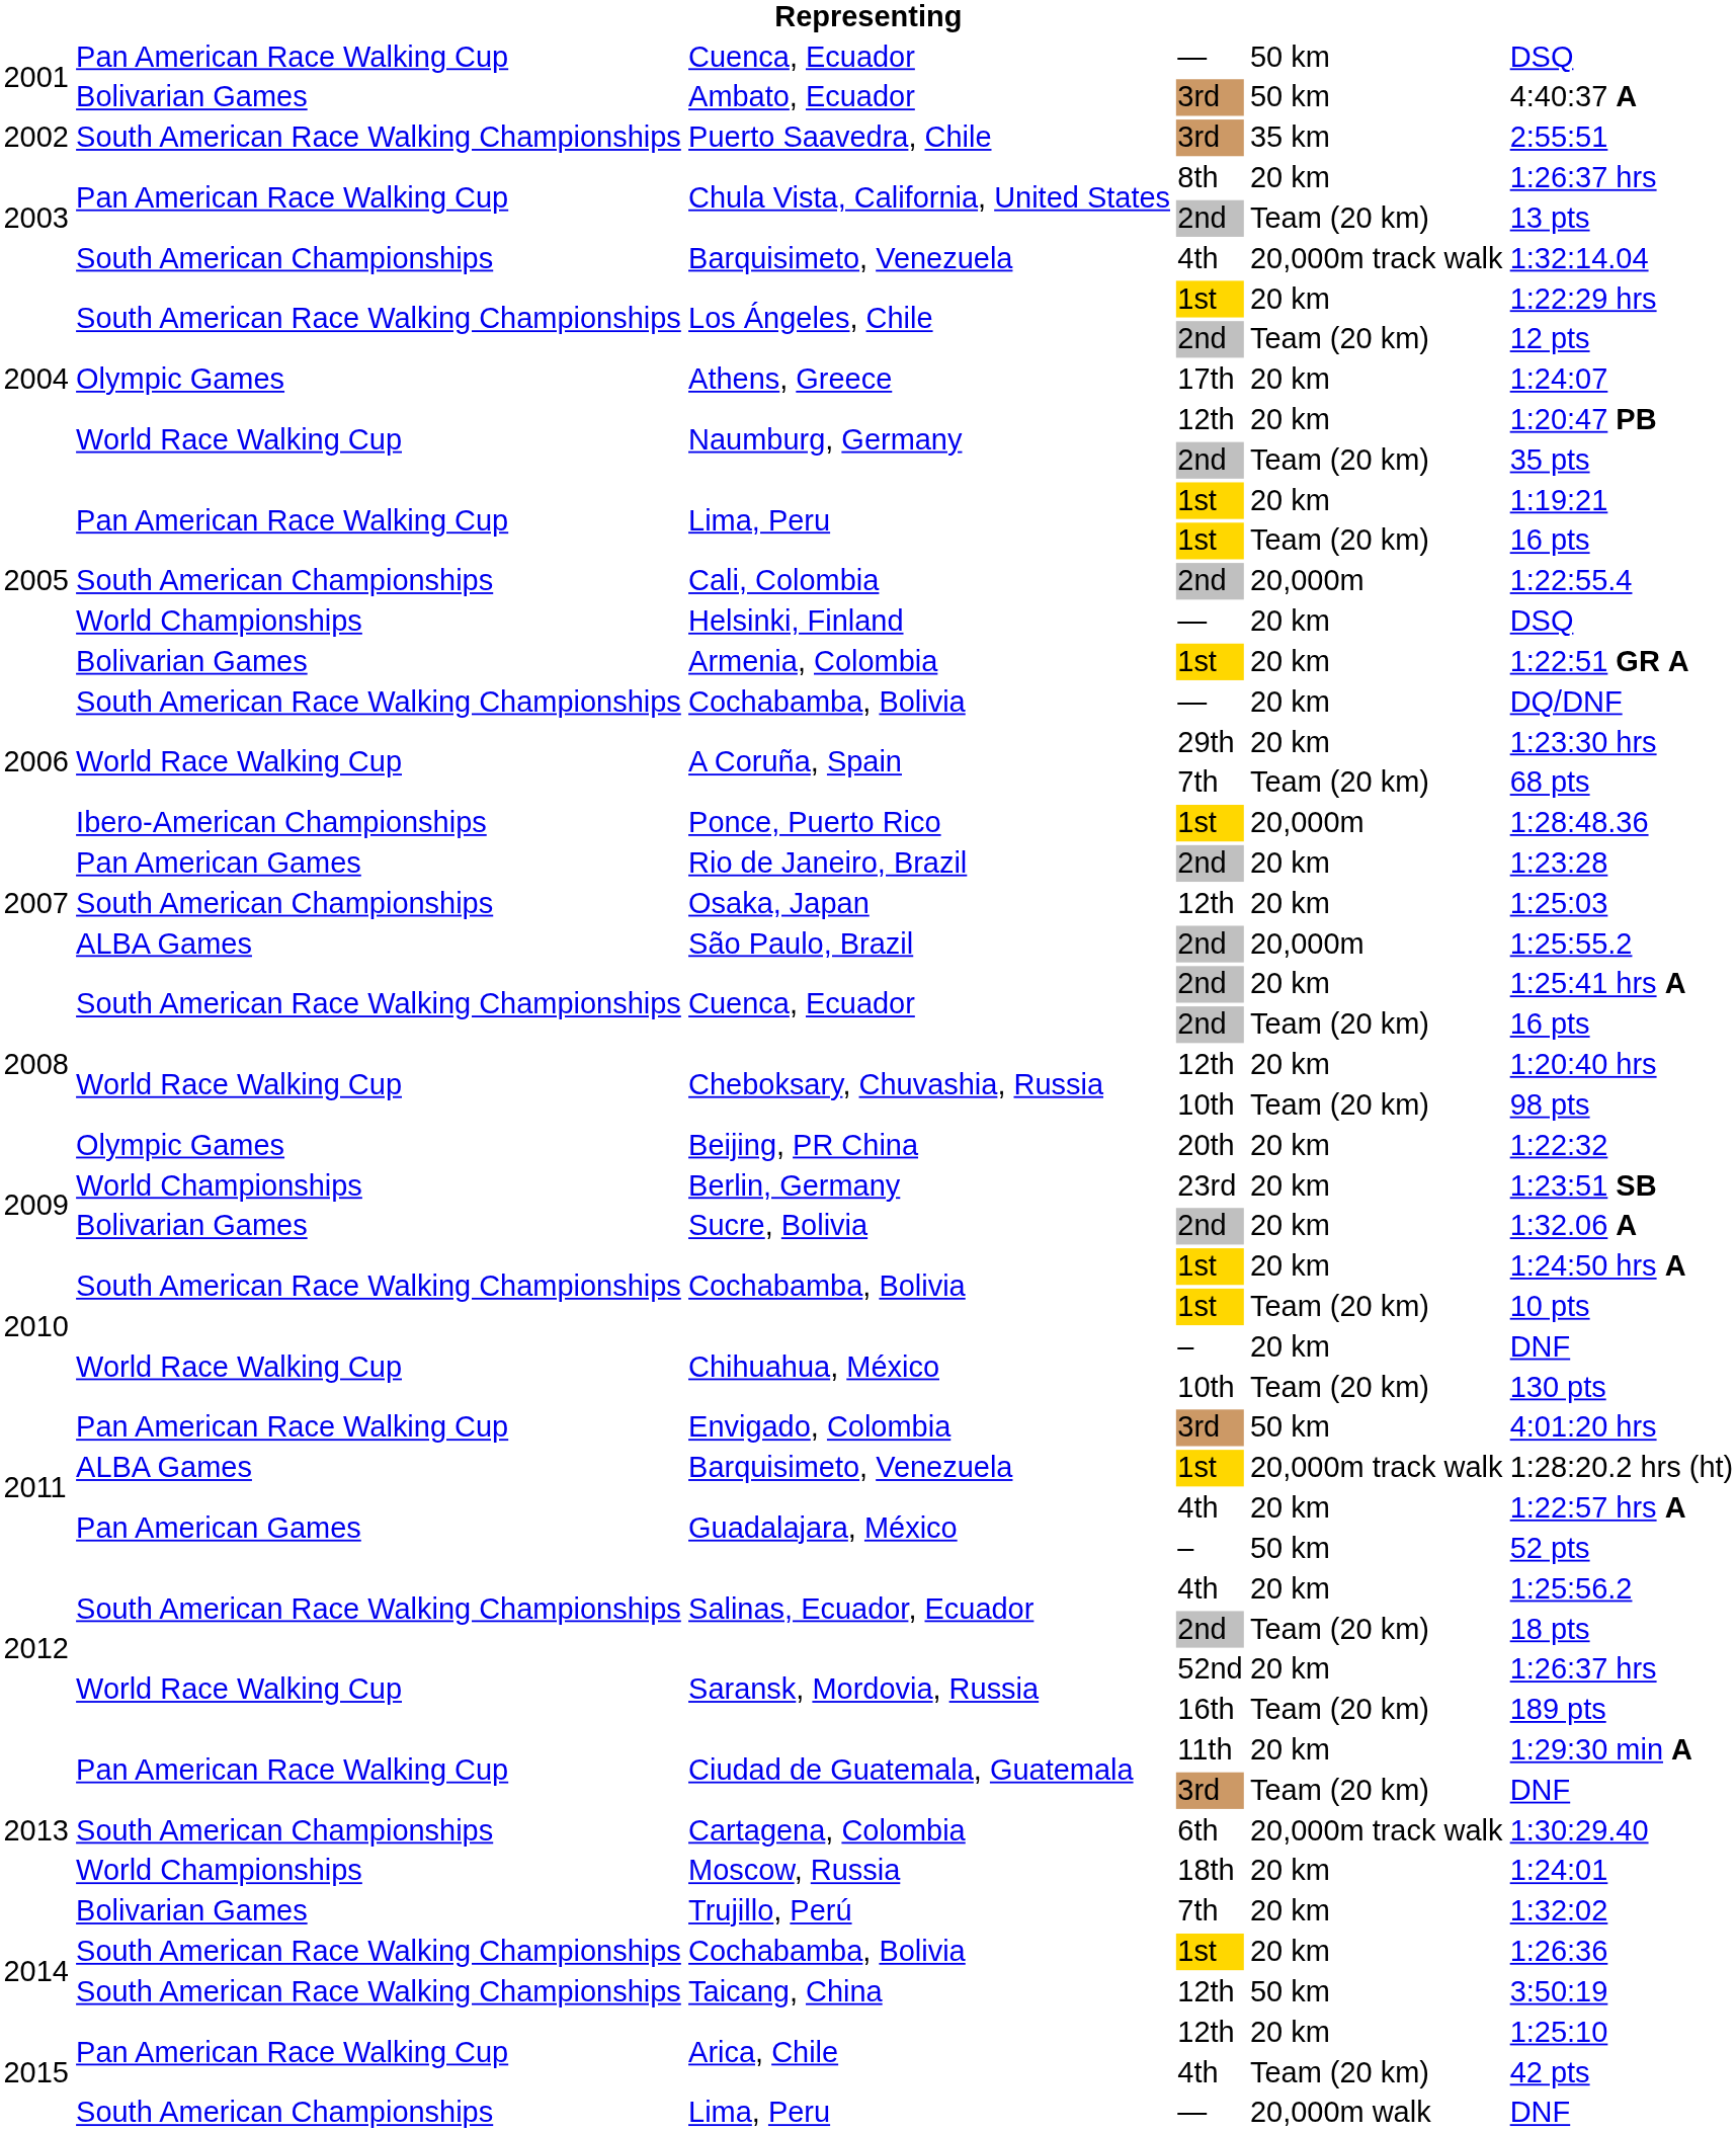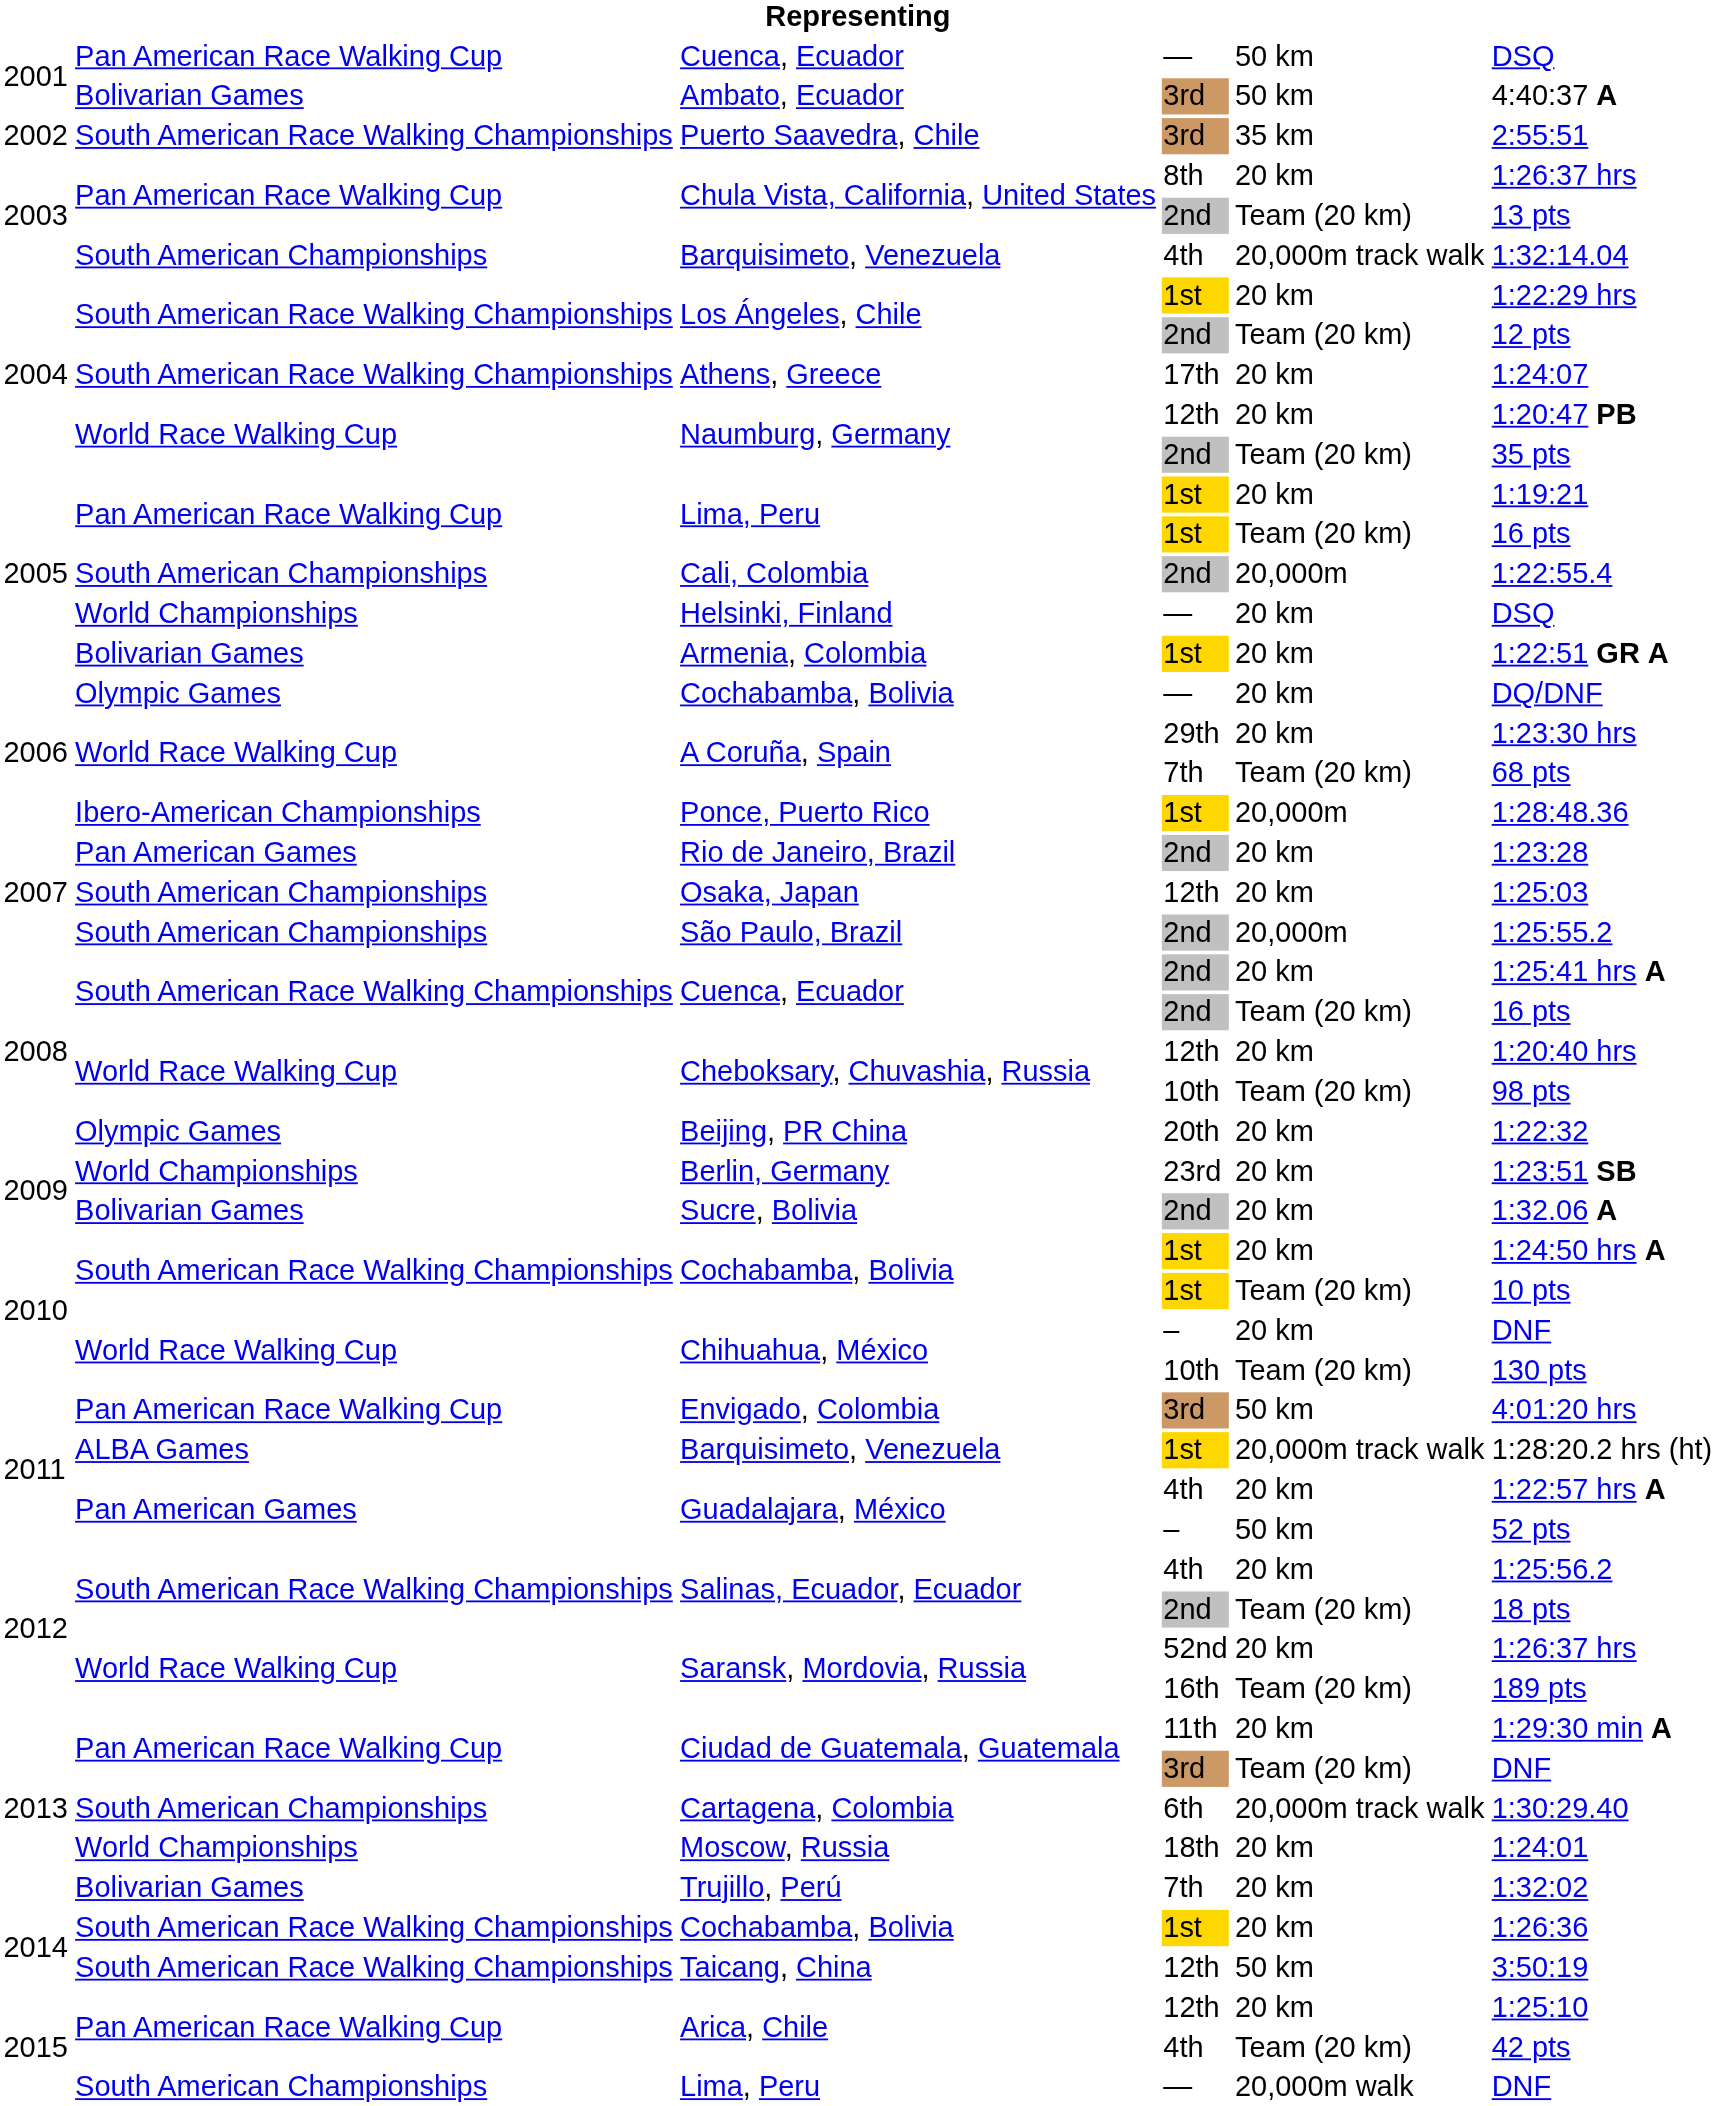Athens, Greece | column 2: Olympic Games -> South American Race Walking Championships
Cochabamba, Bolivia / — | column 2: South American Race Walking Championships -> Olympic Games
São Paulo, Brazil | column 2: ALBA Games -> South American Championships
